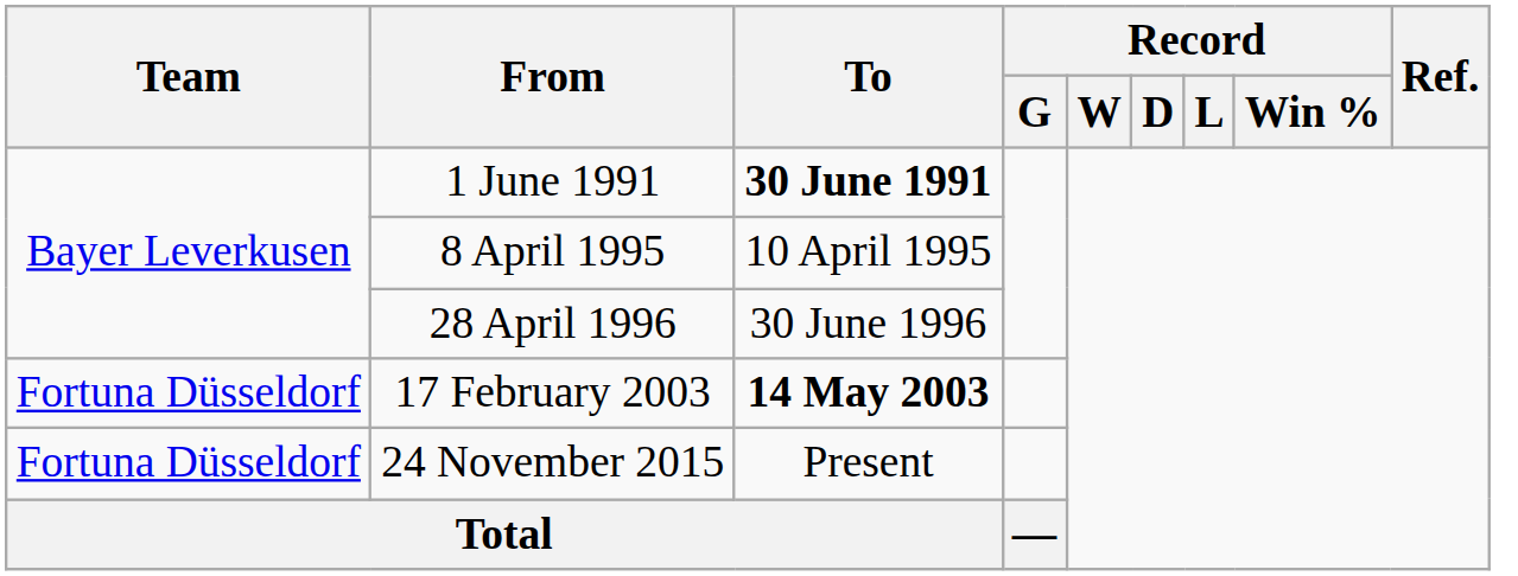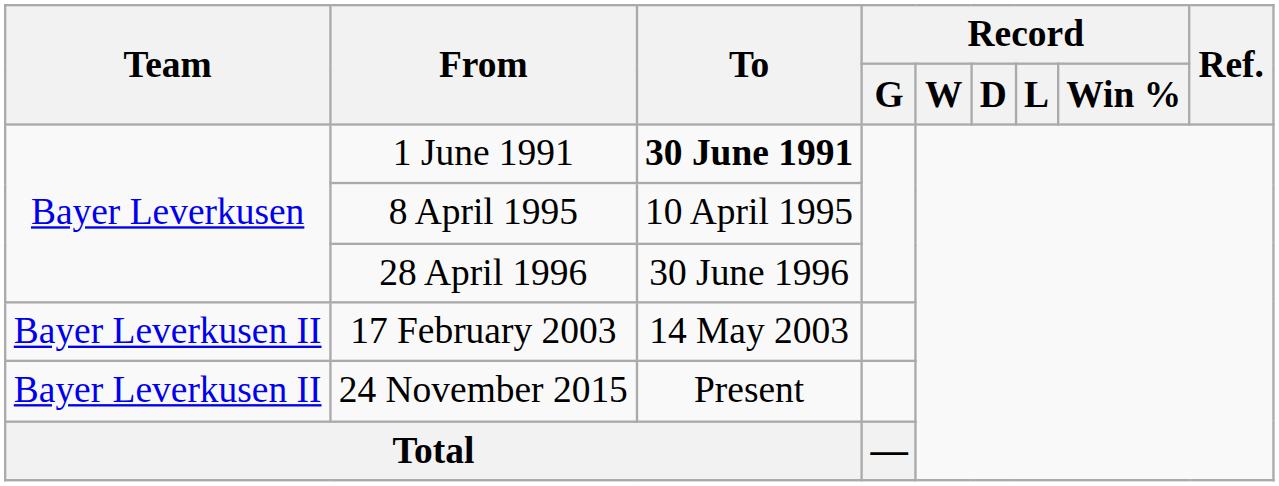17 February 2003 | Team: Fortuna Düsseldorf -> Bayer Leverkusen II
17 February 2003 | To: bold -> normal
24 November 2015 | Team: Fortuna Düsseldorf -> Bayer Leverkusen II
